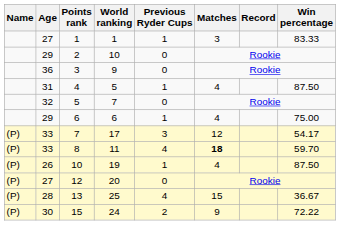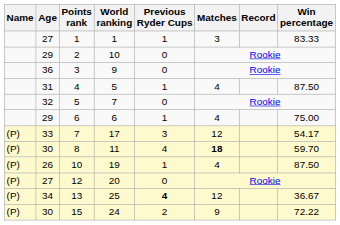8 | Age: 33 -> 30
13 | Age: 28 -> 34
13 | Previous Ryder Cups: normal -> bold
13 | Matches: 15 -> 12
